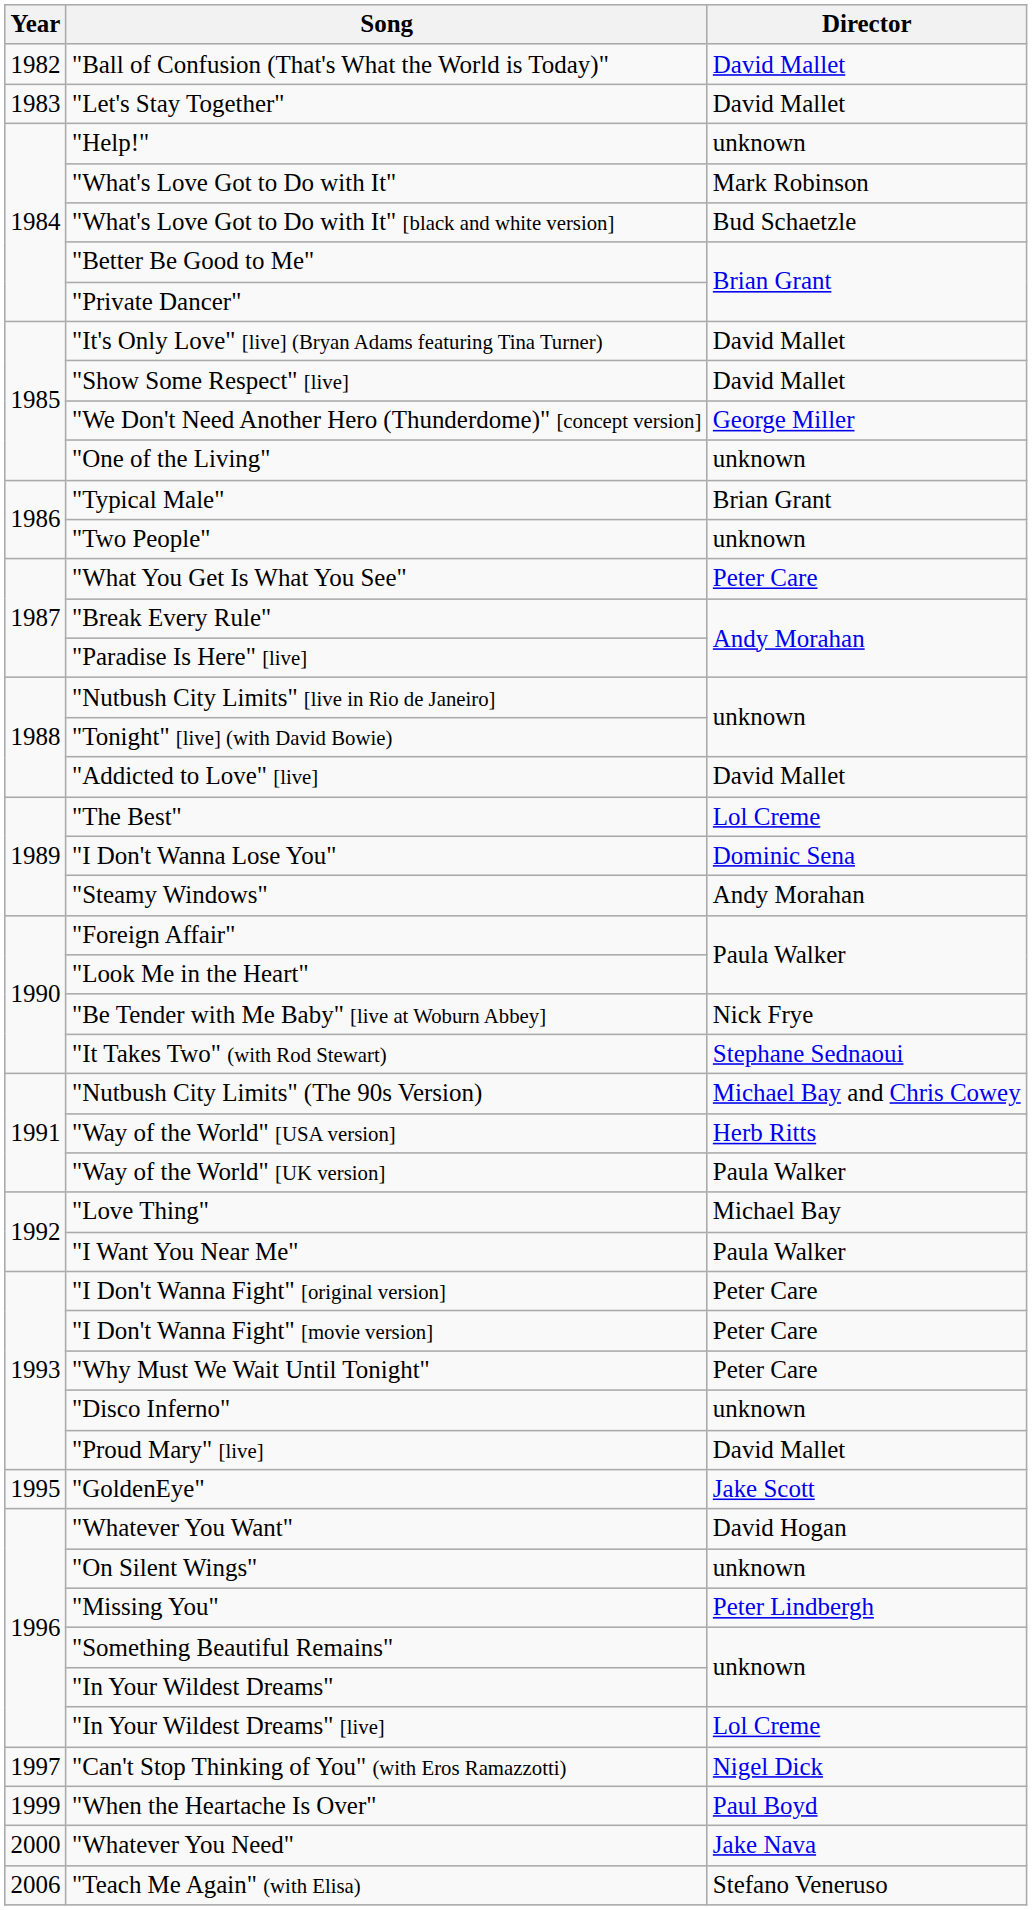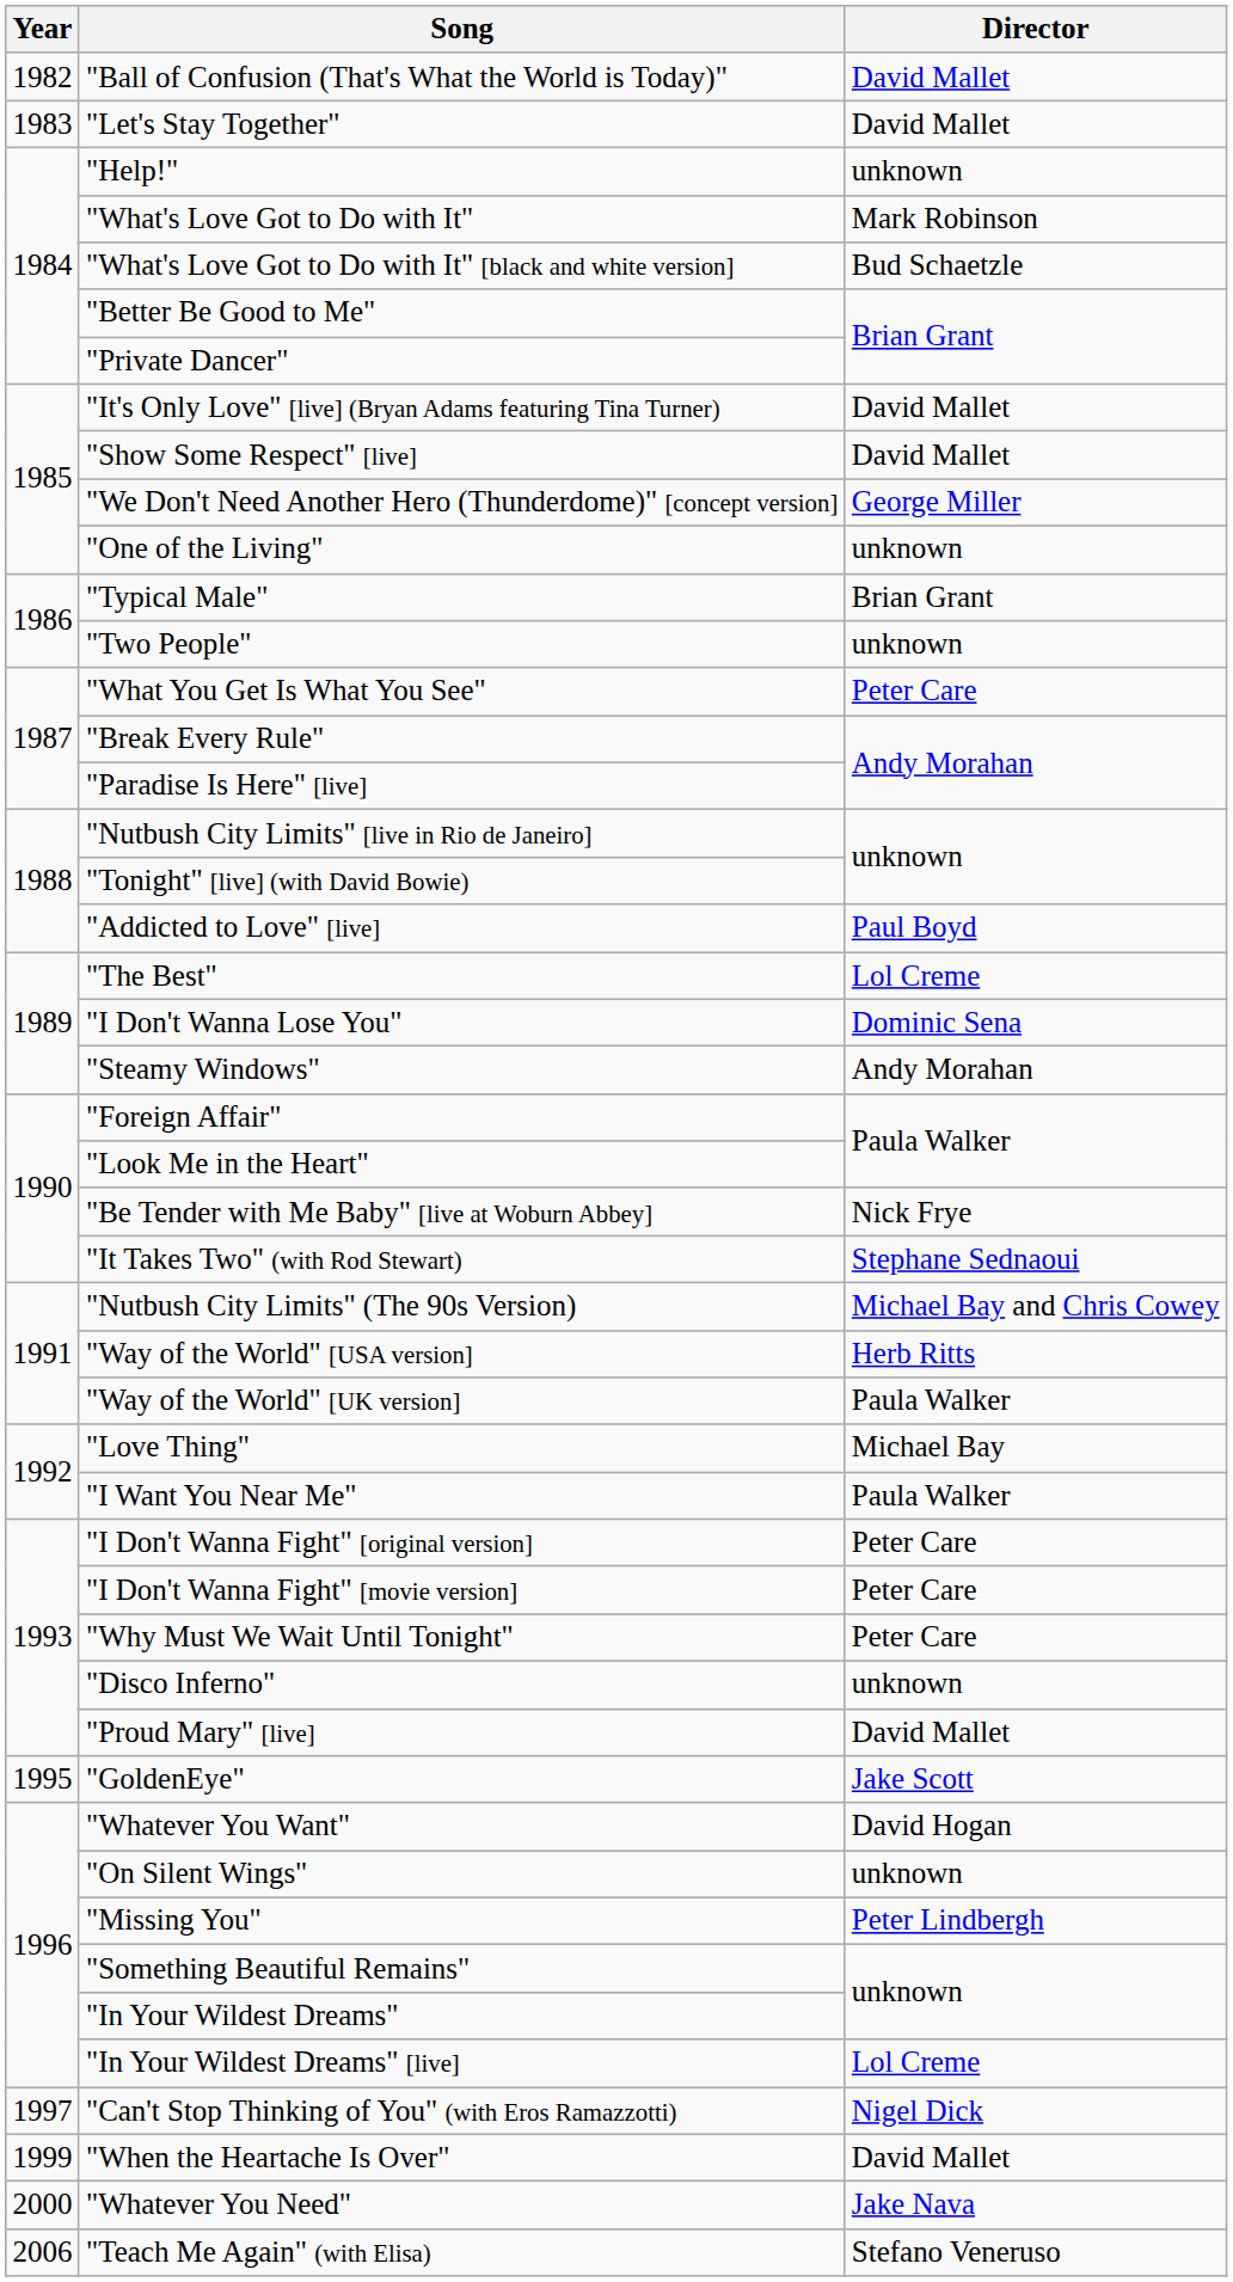"Addicted to Love" [live] | Director: David Mallet -> Paul Boyd
"When the Heartache Is Over" | Director: Paul Boyd -> David Mallet
